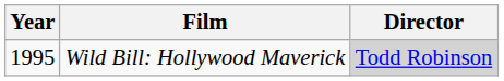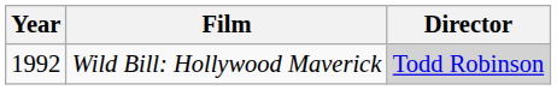Wild Bill: Hollywood Maverick | Year: 1995 -> 1992
